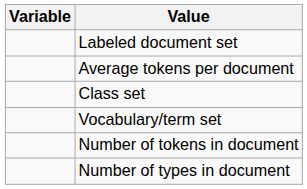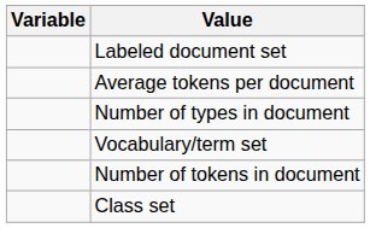rows swapped: Class set <-> Number of types in document
